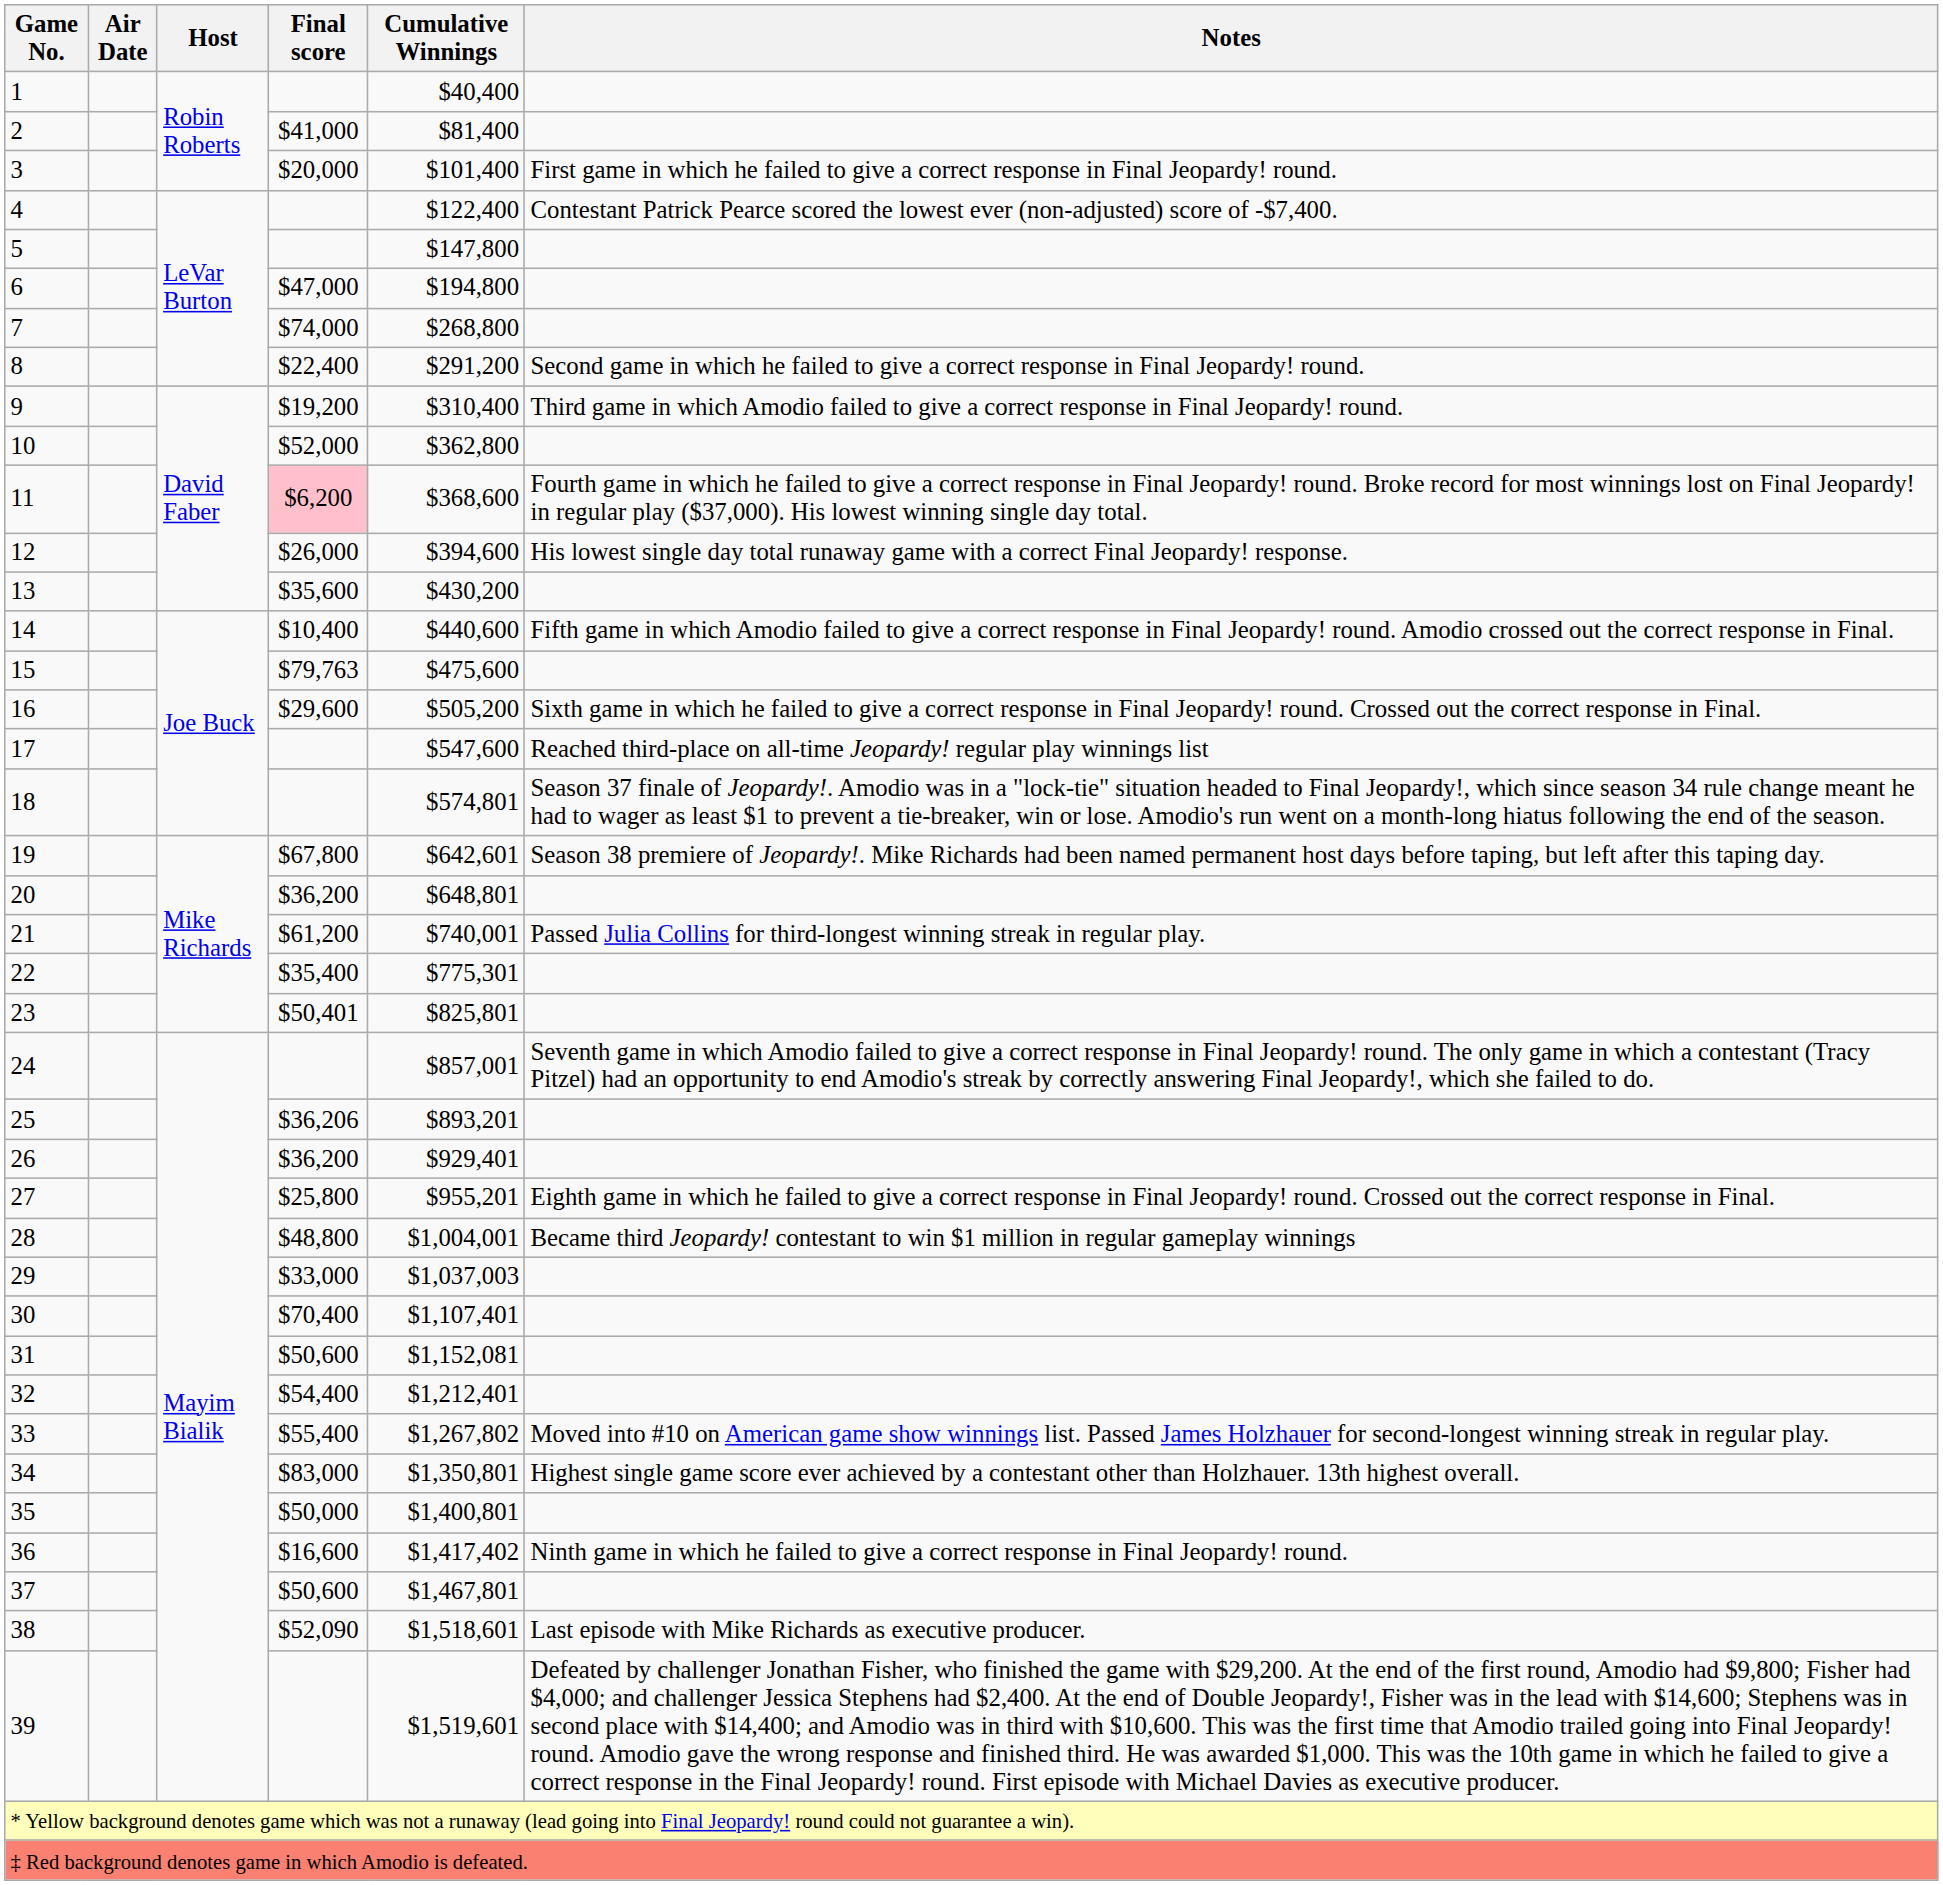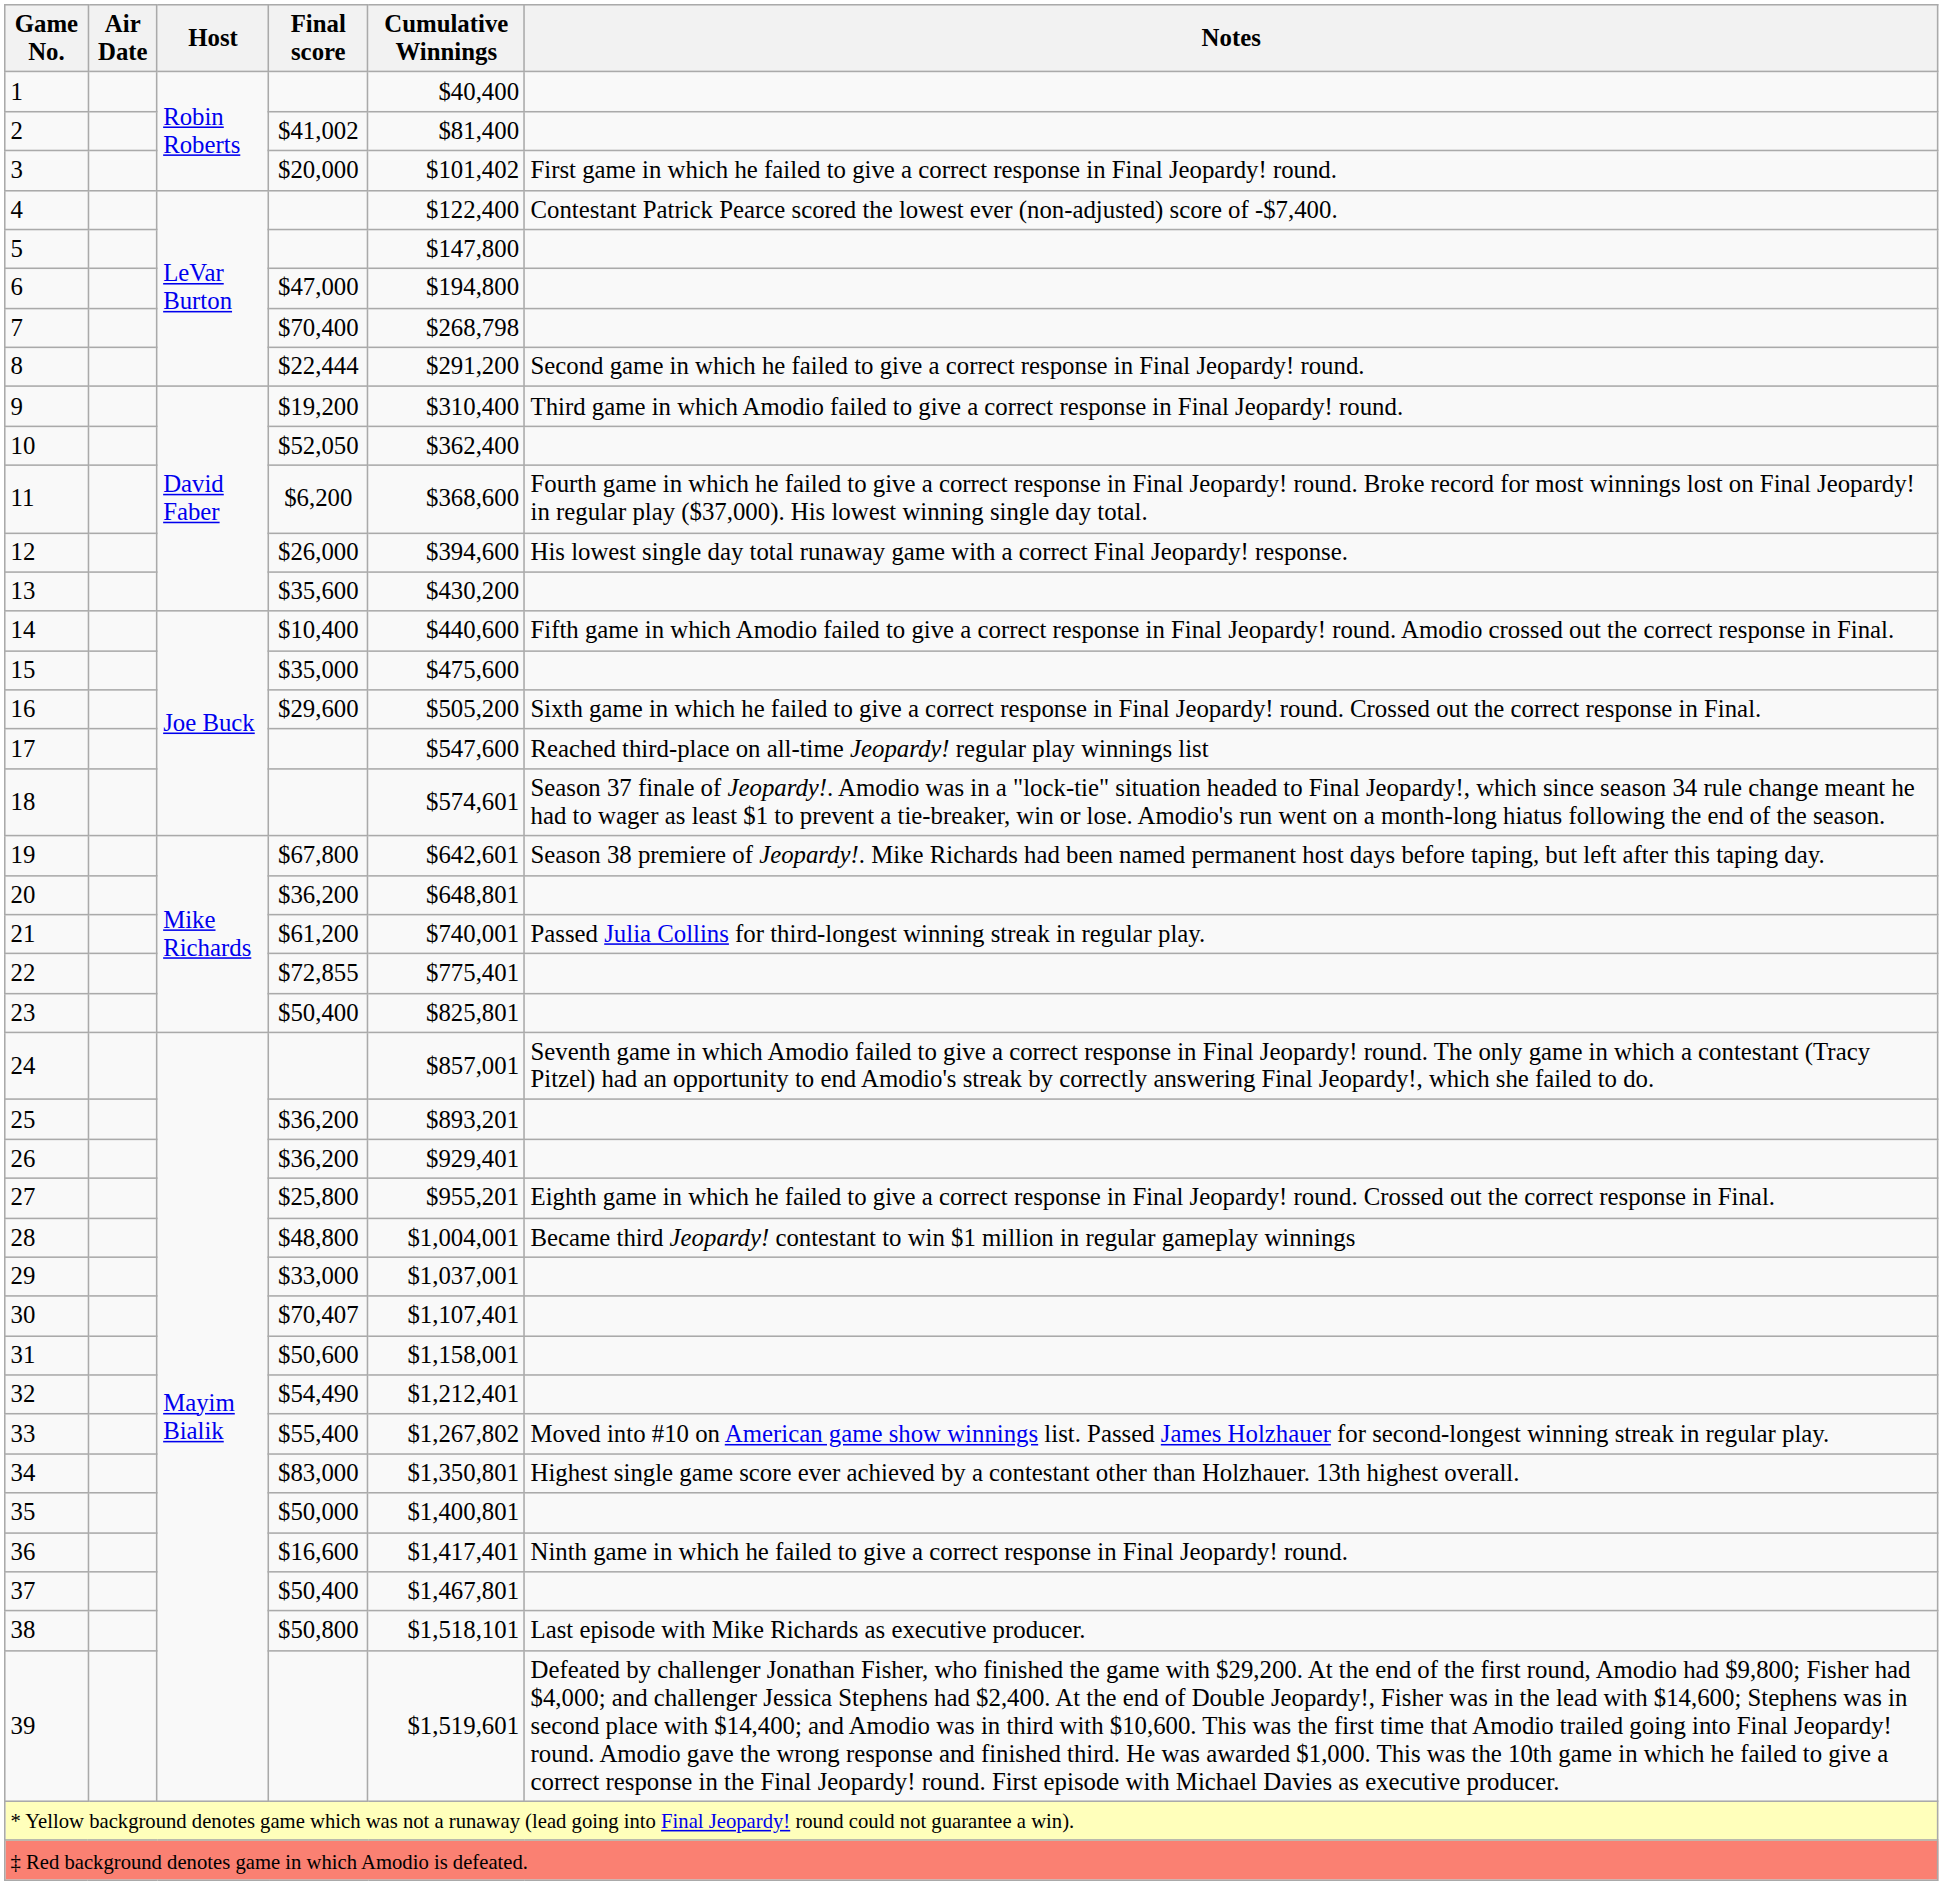2 | Final score: $41,000 -> $41,002
3 | Cumulative Winnings: $101,400 -> $101,402
7 | Final score: $74,000 -> $70,400
7 | Cumulative Winnings: $268,800 -> $268,798
8 | Final score: $22,400 -> $22,444
10 | Final score: $52,000 -> $52,050
10 | Cumulative Winnings: $362,800 -> $362,400
11 | Final score: pink background -> no background
15 | Final score: $79,763 -> $35,000
18 | Cumulative Winnings: $574,801 -> $574,601
22 | Final score: $35,400 -> $72,855
22 | Cumulative Winnings: $775,301 -> $775,401
23 | Final score: $50,401 -> $50,400
25 | Final score: $36,206 -> $36,200
29 | Cumulative Winnings: $1,037,003 -> $1,037,001
30 | Final score: $70,400 -> $70,407
31 | Cumulative Winnings: $1,152,081 -> $1,158,001
32 | Final score: $54,400 -> $54,490
36 | Cumulative Winnings: $1,417,402 -> $1,417,401
37 | Final score: $50,600 -> $50,400
38 | Final score: $52,090 -> $50,800
38 | Cumulative Winnings: $1,518,601 -> $1,518,101
